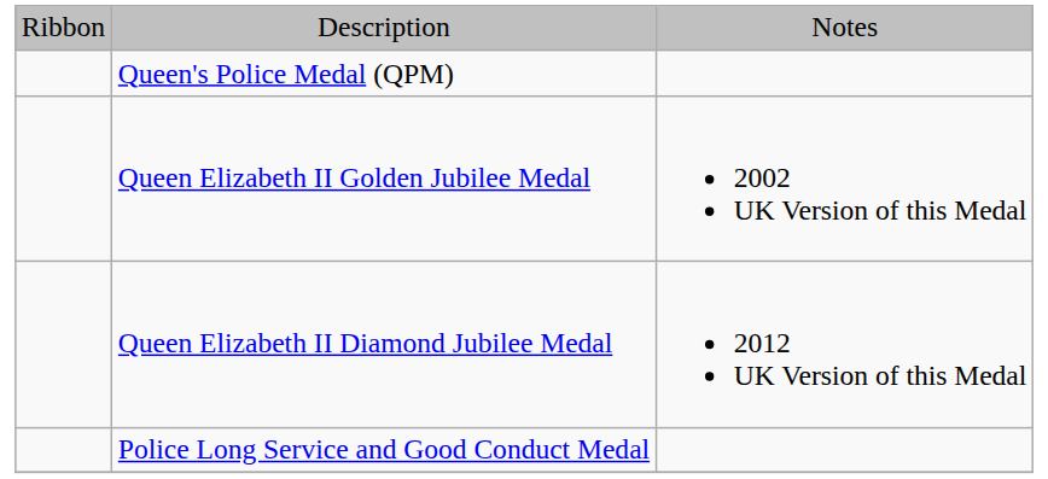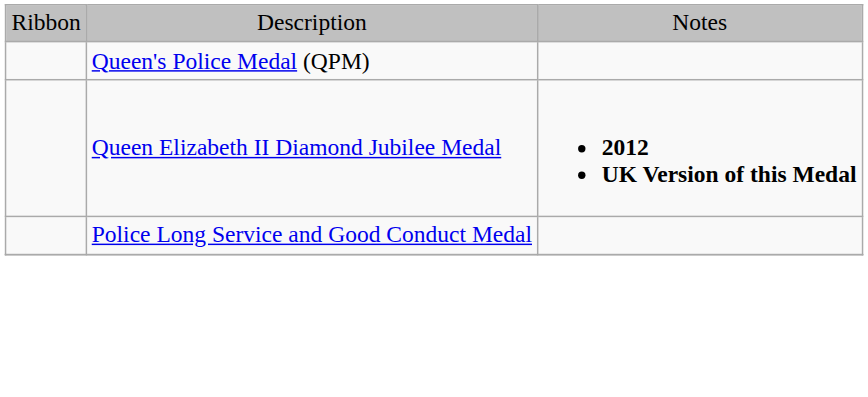- row: Queen Elizabeth II Golden Jubilee Medal | 2002 UK Version of this Medal
Queen Elizabeth II Diamond Jubilee Medal | column 3: normal -> bold
